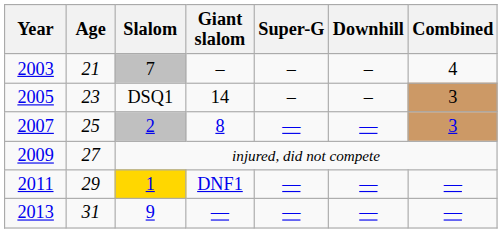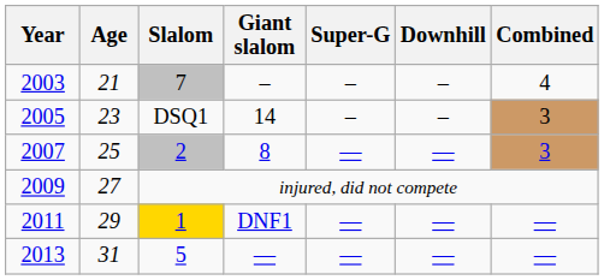2013 | Slalom: 9 -> 5
